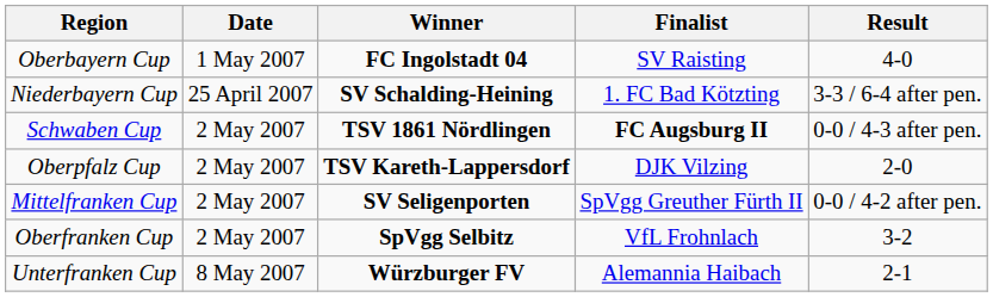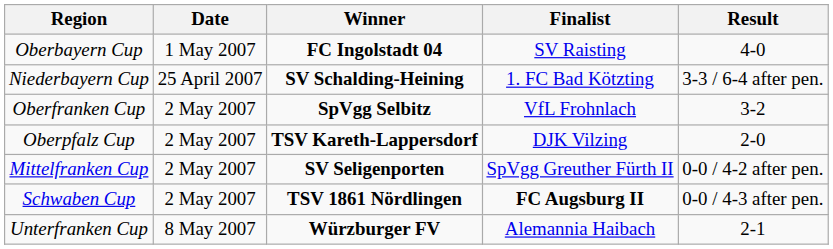rows swapped: Schwaben Cup <-> Oberfranken Cup
